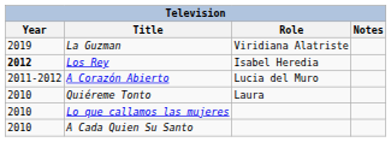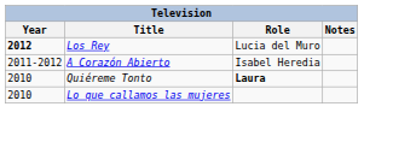- row: 2019 | La Guzman | Viridiana Alatriste
Los Rey | Role: Isabel Heredia -> Lucia del Muro
A Corazón Abierto | Role: Lucia del Muro -> Isabel Heredia
Quiéreme Tonto | Role: normal -> bold
- row: 2010 | A Cada Quien Su Santo
